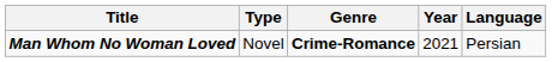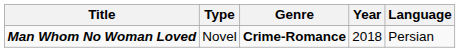Man Whom No Woman Loved | Year: 2021 -> 2018
